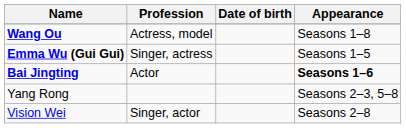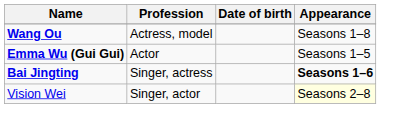Emma Wu (Gui Gui) | Profession: Singer, actress -> Actor
Bai Jingting | Profession: Actor -> Singer, actress
- row: Yang Rong | Seasons 2–3, 5–8
Vision Wei | Appearance: no background -> lightyellow background
